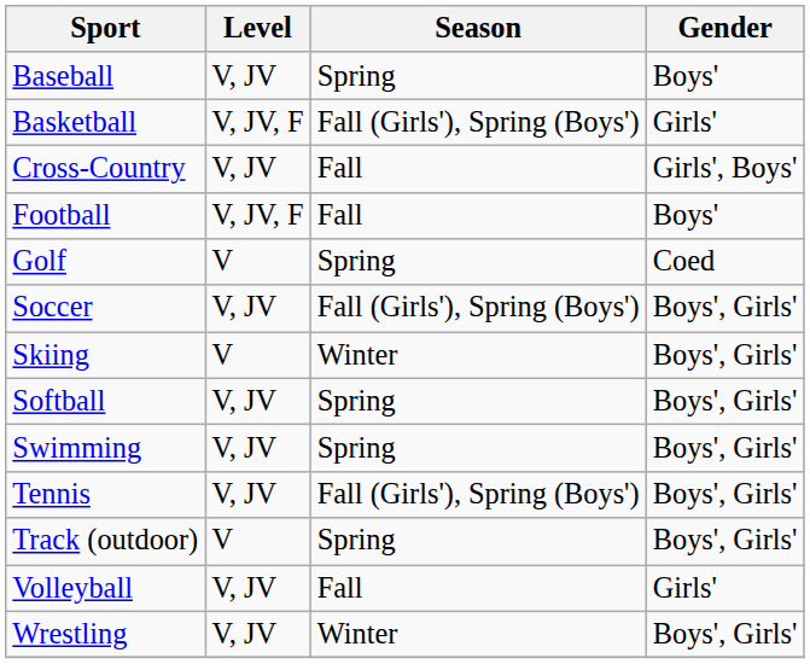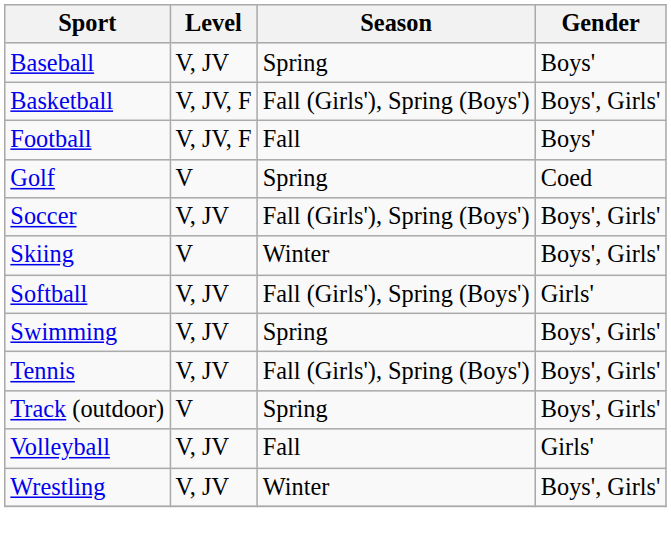Basketball | Gender: Girls' -> Boys', Girls'
- row: Cross-Country | V, JV | Fall | Girls', Boys'
Softball | Season: Spring -> Fall (Girls'), Spring (Boys')
Softball | Gender: Boys', Girls' -> Girls'
